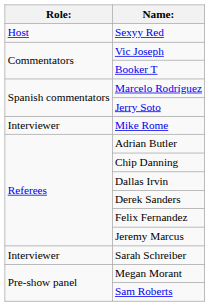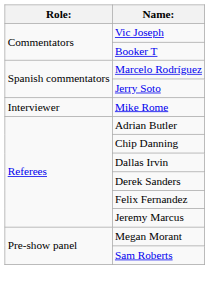- row: Host | Sexyy Red
- row: Interviewer | Sarah Schreiber
